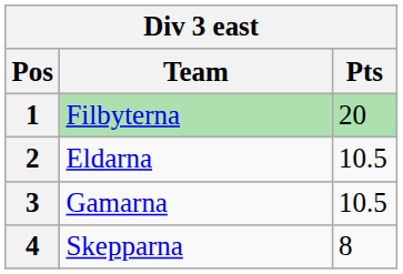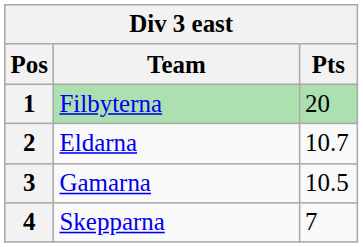2 | Pts: 10.5 -> 10.7
4 | Pts: 8 -> 7
